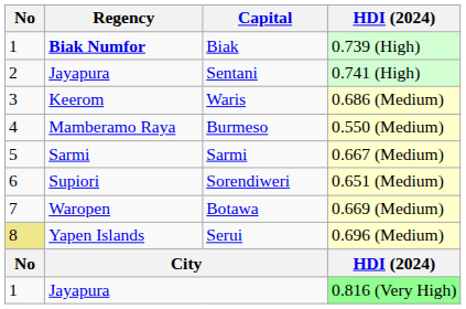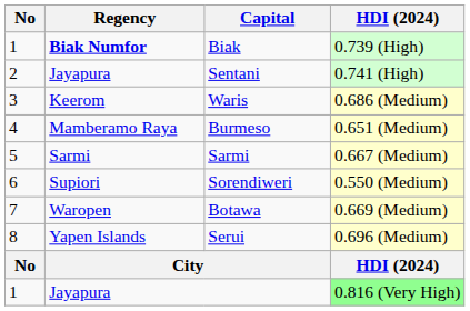Burmeso | HDI (2024): 0.550 (Medium) -> 0.651 (Medium)
Sorendiweri | HDI (2024): 0.651 (Medium) -> 0.550 (Medium)
Serui | No: khaki background -> no background
